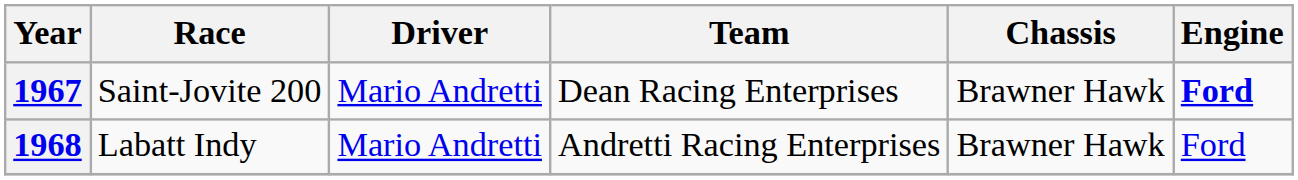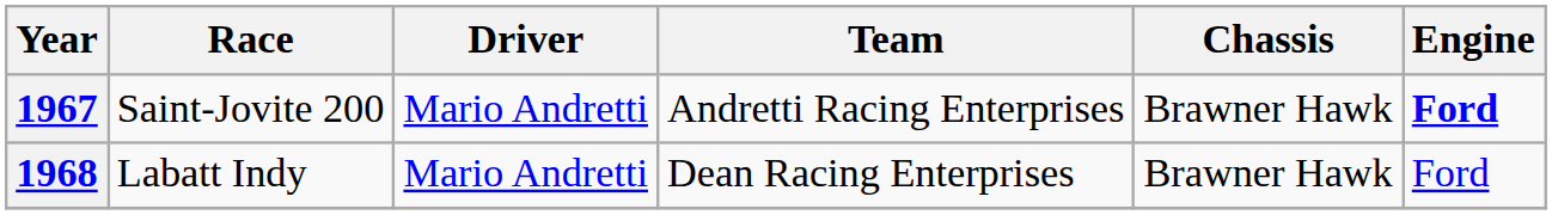1967 | Team: Dean Racing Enterprises -> Andretti Racing Enterprises
1968 | Team: Andretti Racing Enterprises -> Dean Racing Enterprises
